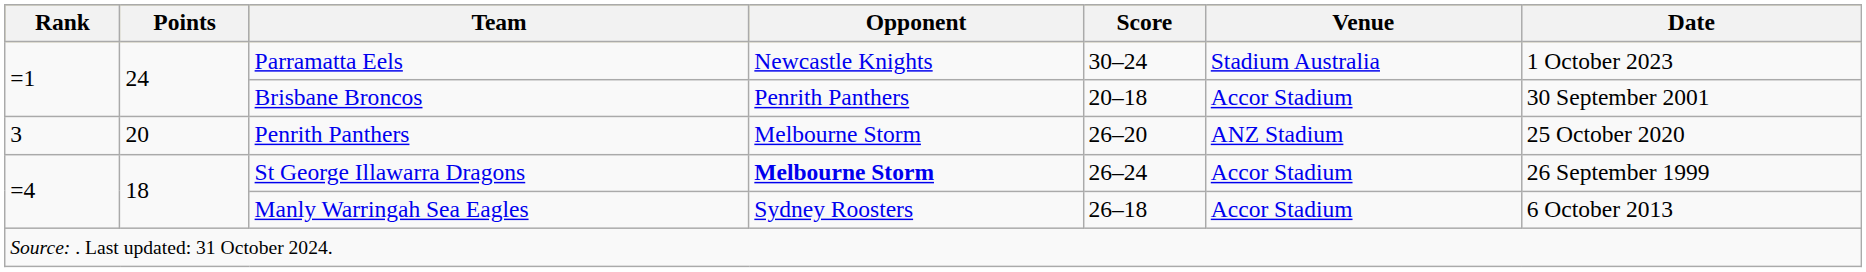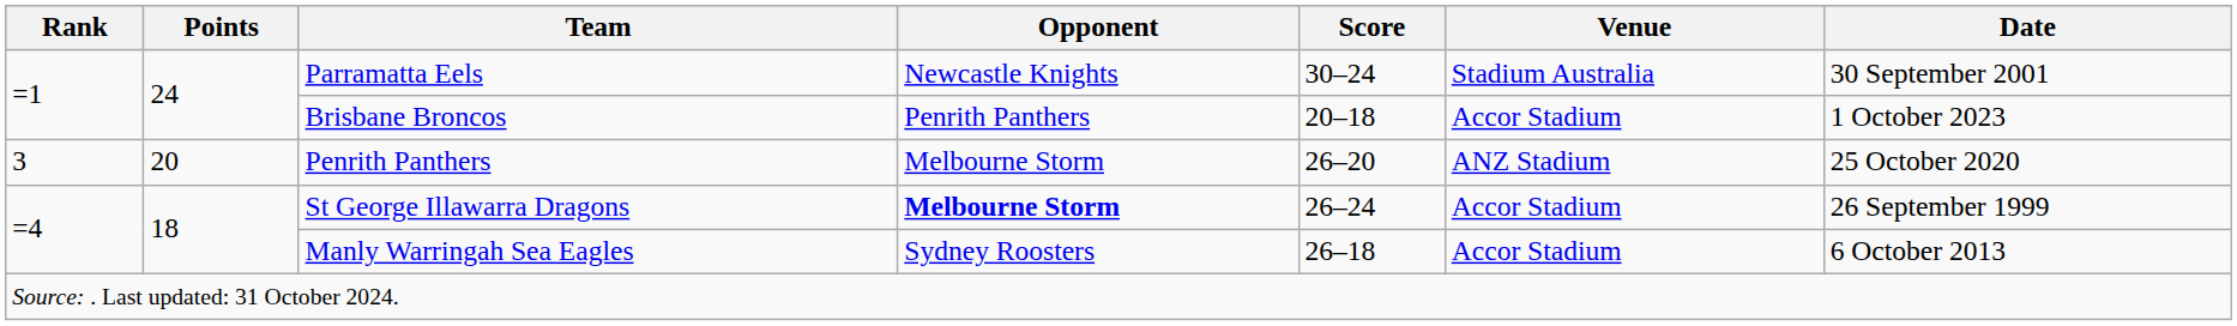Parramatta Eels | Date: 1 October 2023 -> 30 September 2001
Brisbane Broncos | Date: 30 September 2001 -> 1 October 2023
